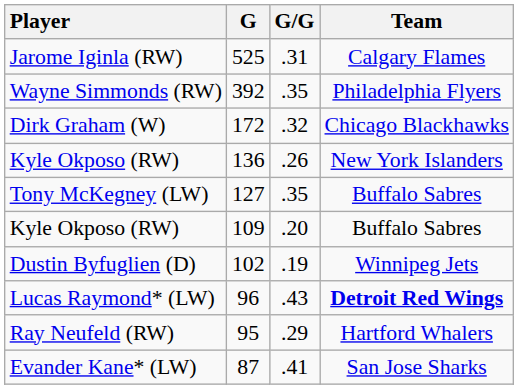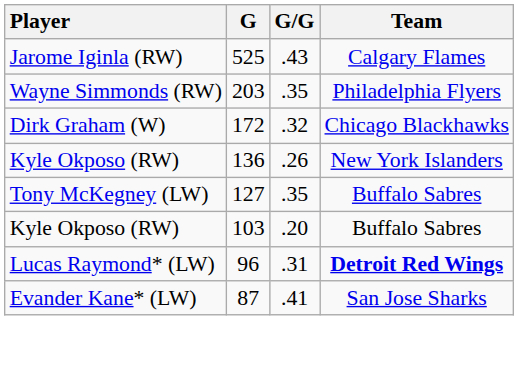Jarome Iginla (RW) | G/G: .31 -> .43
Wayne Simmonds (RW) | G: 392 -> 203
Kyle Okposo (RW) / Buffalo Sabres | G: 109 -> 103
- row: Dustin Byfuglien (D) | 102 | .19 | Winnipeg Jets
Lucas Raymond* (LW) | G/G: .43 -> .31
- row: Ray Neufeld (RW) | 95 | .29 | Hartford Whalers
